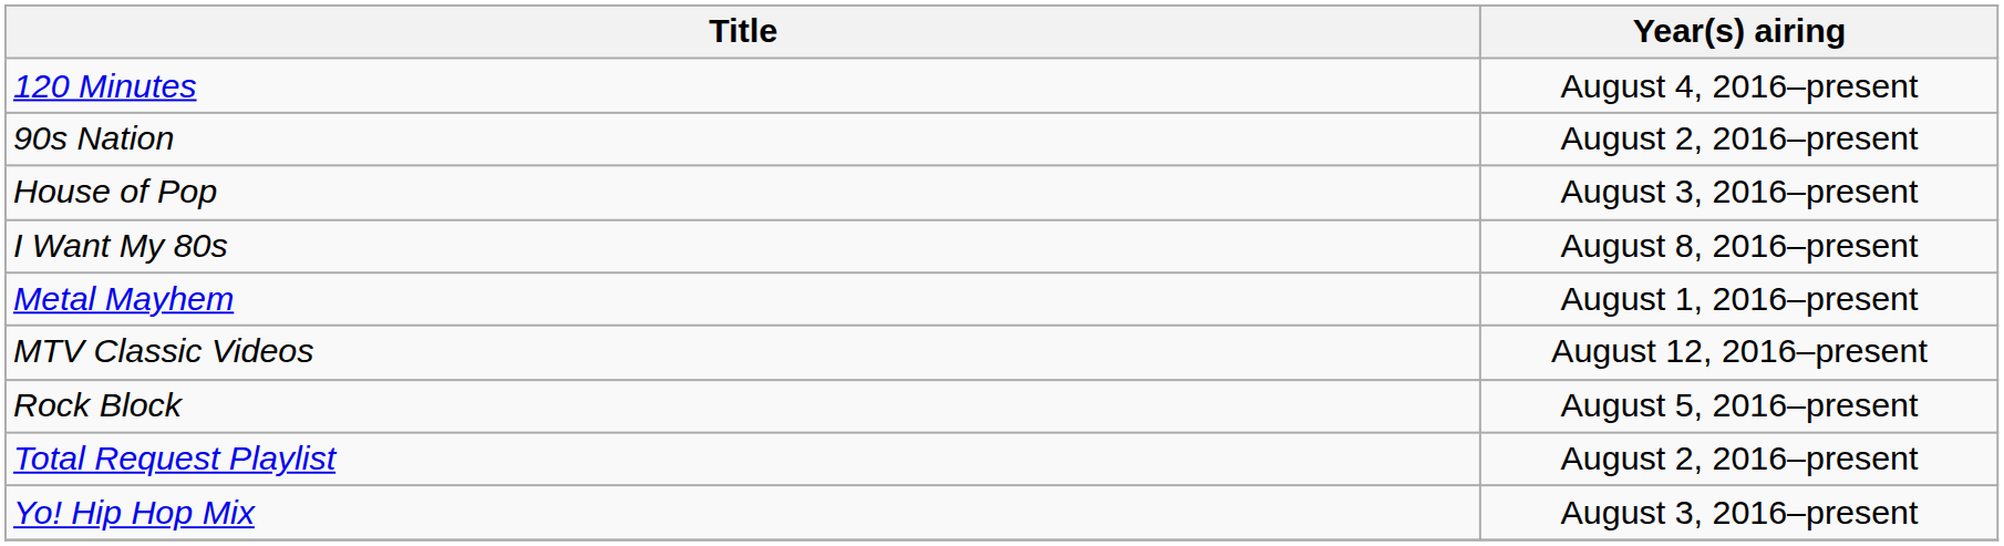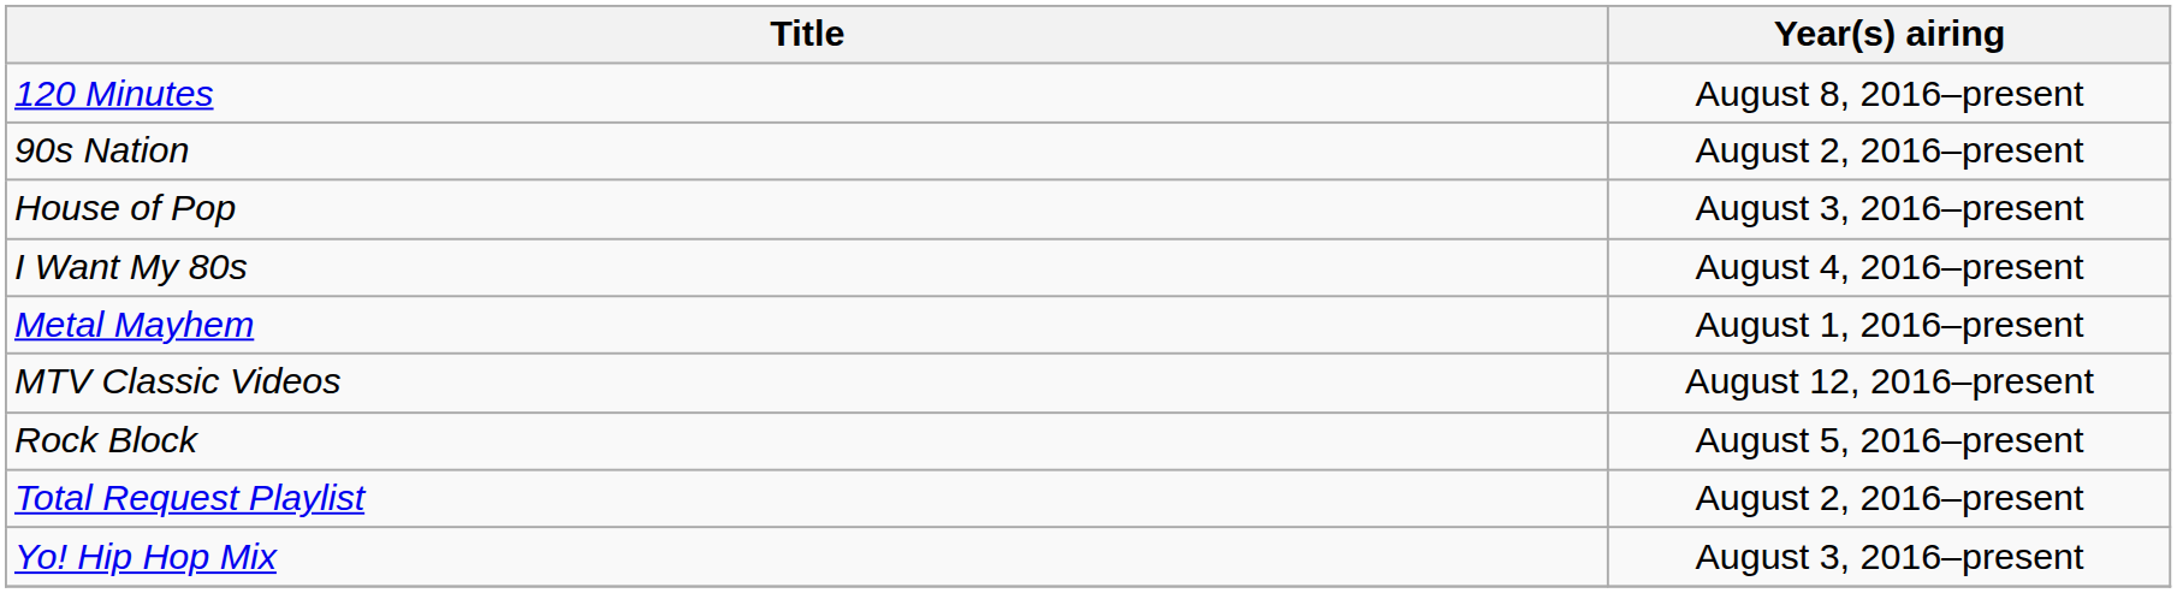120 Minutes | Year(s) airing: August 4, 2016–present -> August 8, 2016–present
I Want My 80s | Year(s) airing: August 8, 2016–present -> August 4, 2016–present
